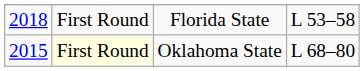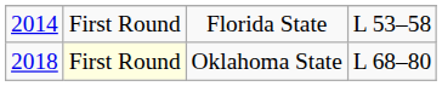Florida State | column 1: 2018 -> 2014
Oklahoma State | column 1: 2015 -> 2018
